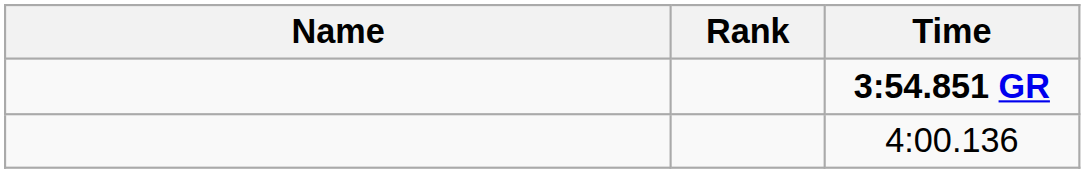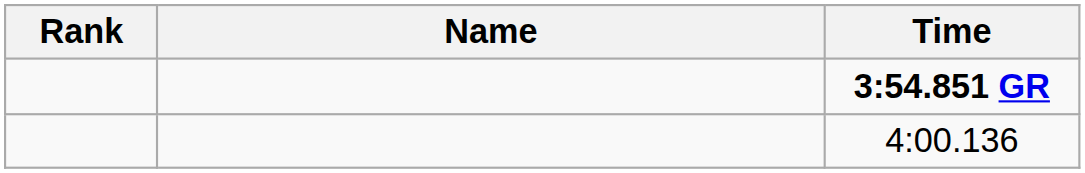columns swapped: Rank <-> Name
